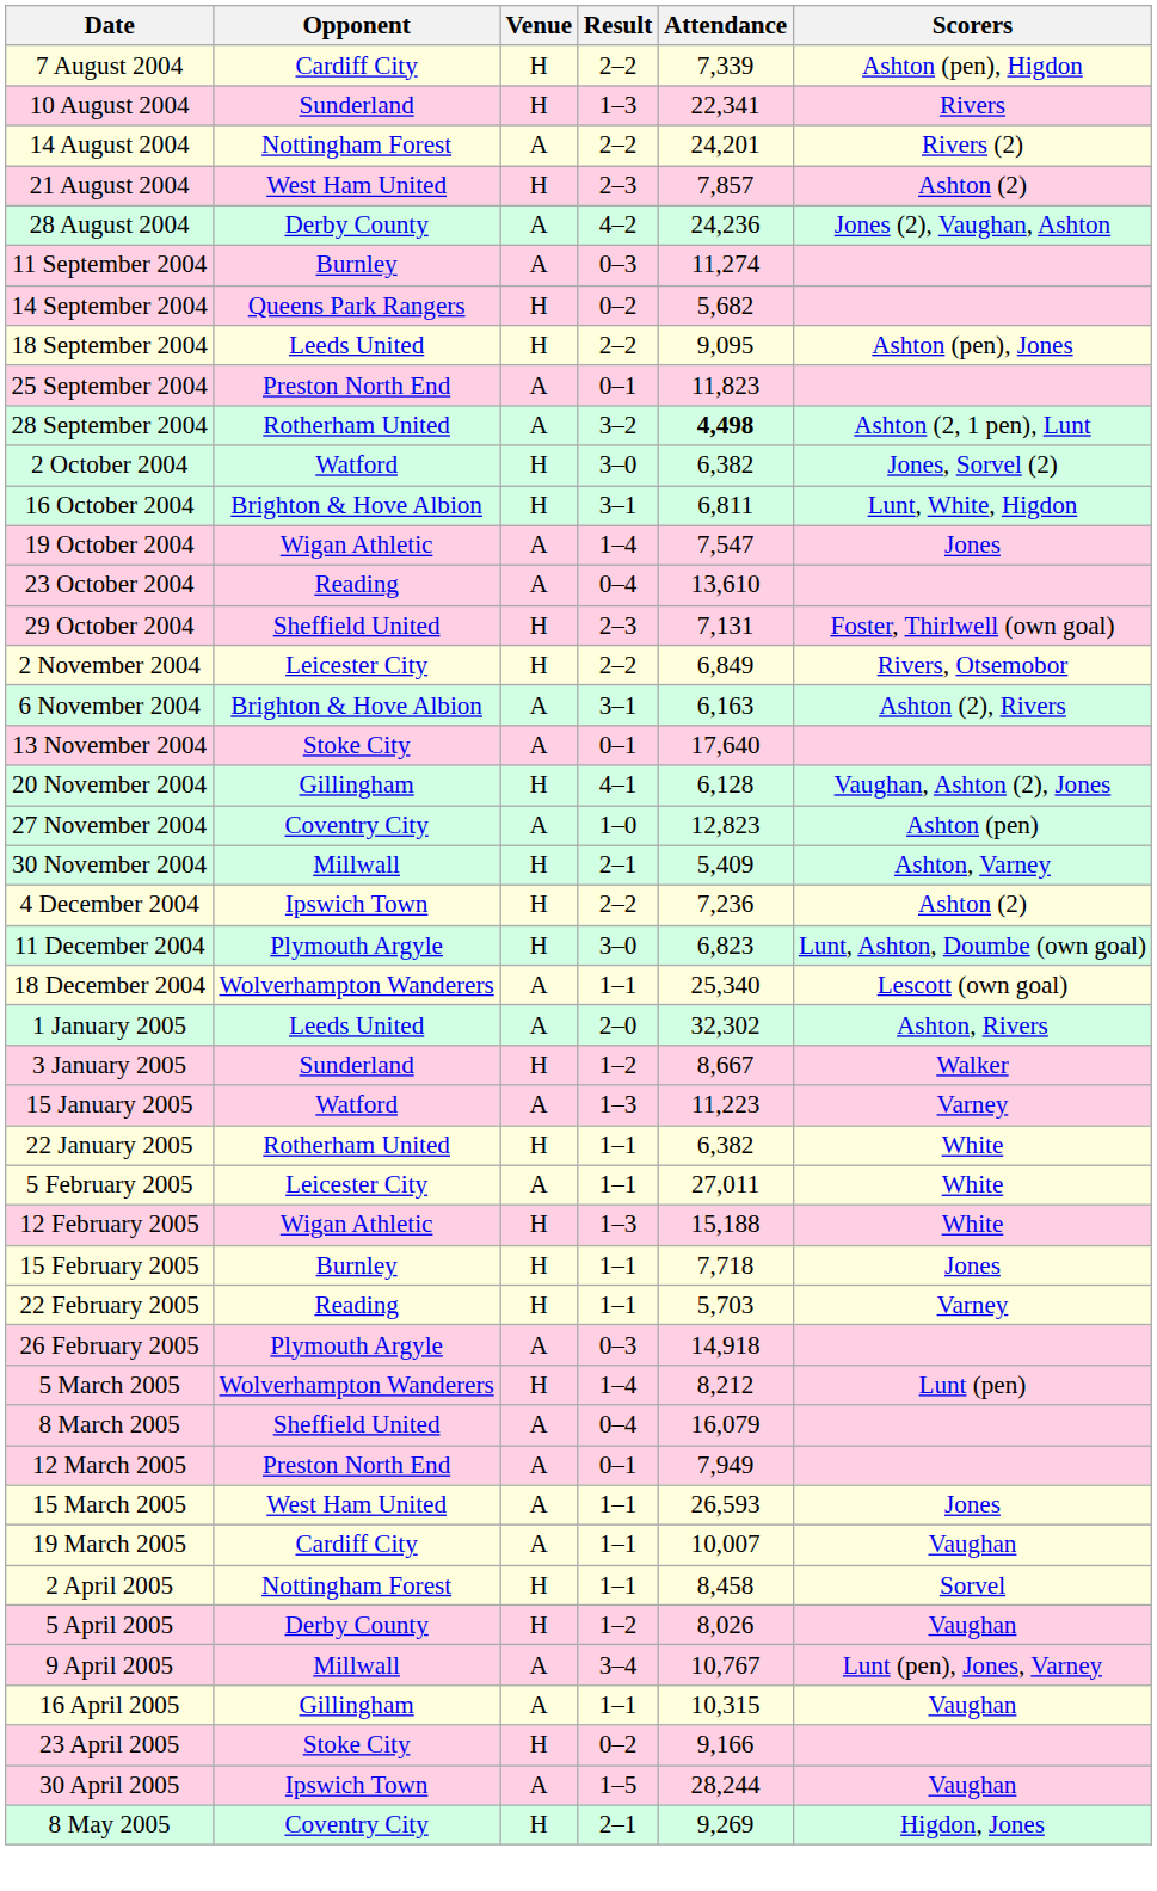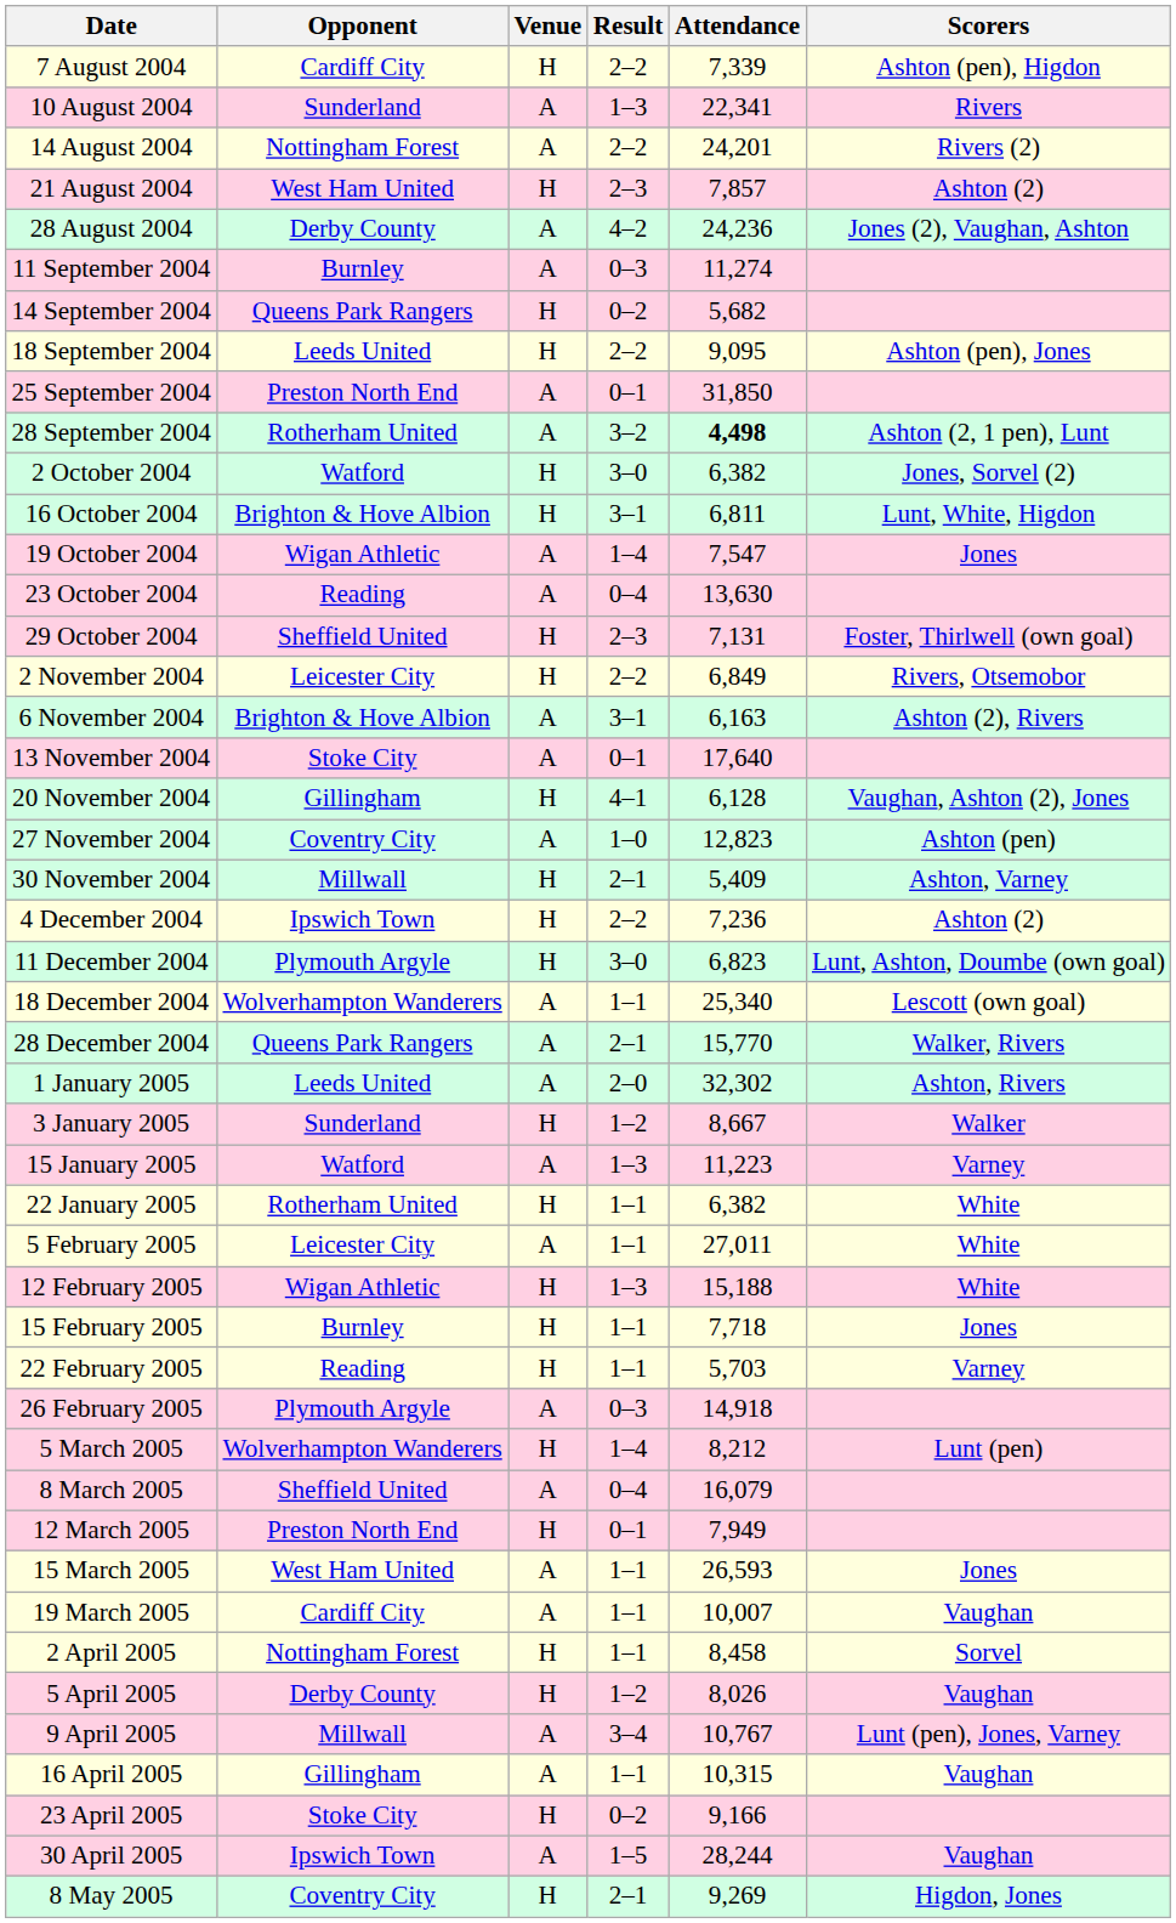10 August 2004 | Venue: H -> A
25 September 2004 | Attendance: 11,823 -> 31,850
23 October 2004 | Attendance: 13,610 -> 13,630
+ row: 28 December 2004 | Queens Park Rangers | A | 2–1 | 15,770 | Walker, Rivers
12 March 2005 | Venue: A -> H
